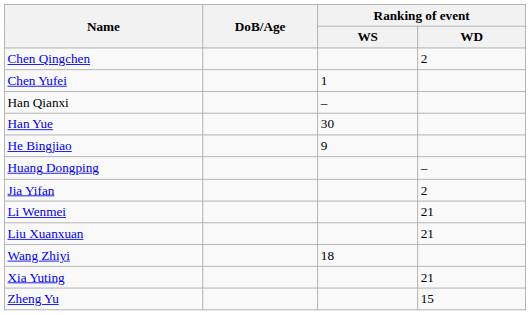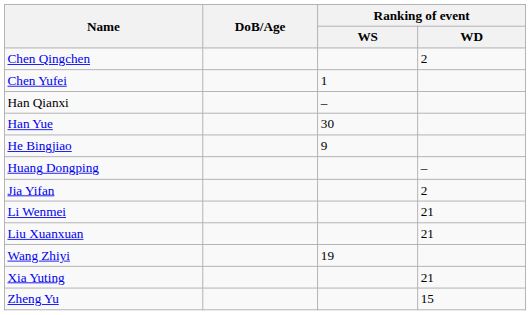Wang Zhiyi | Ranking of event / WS: 18 -> 19
